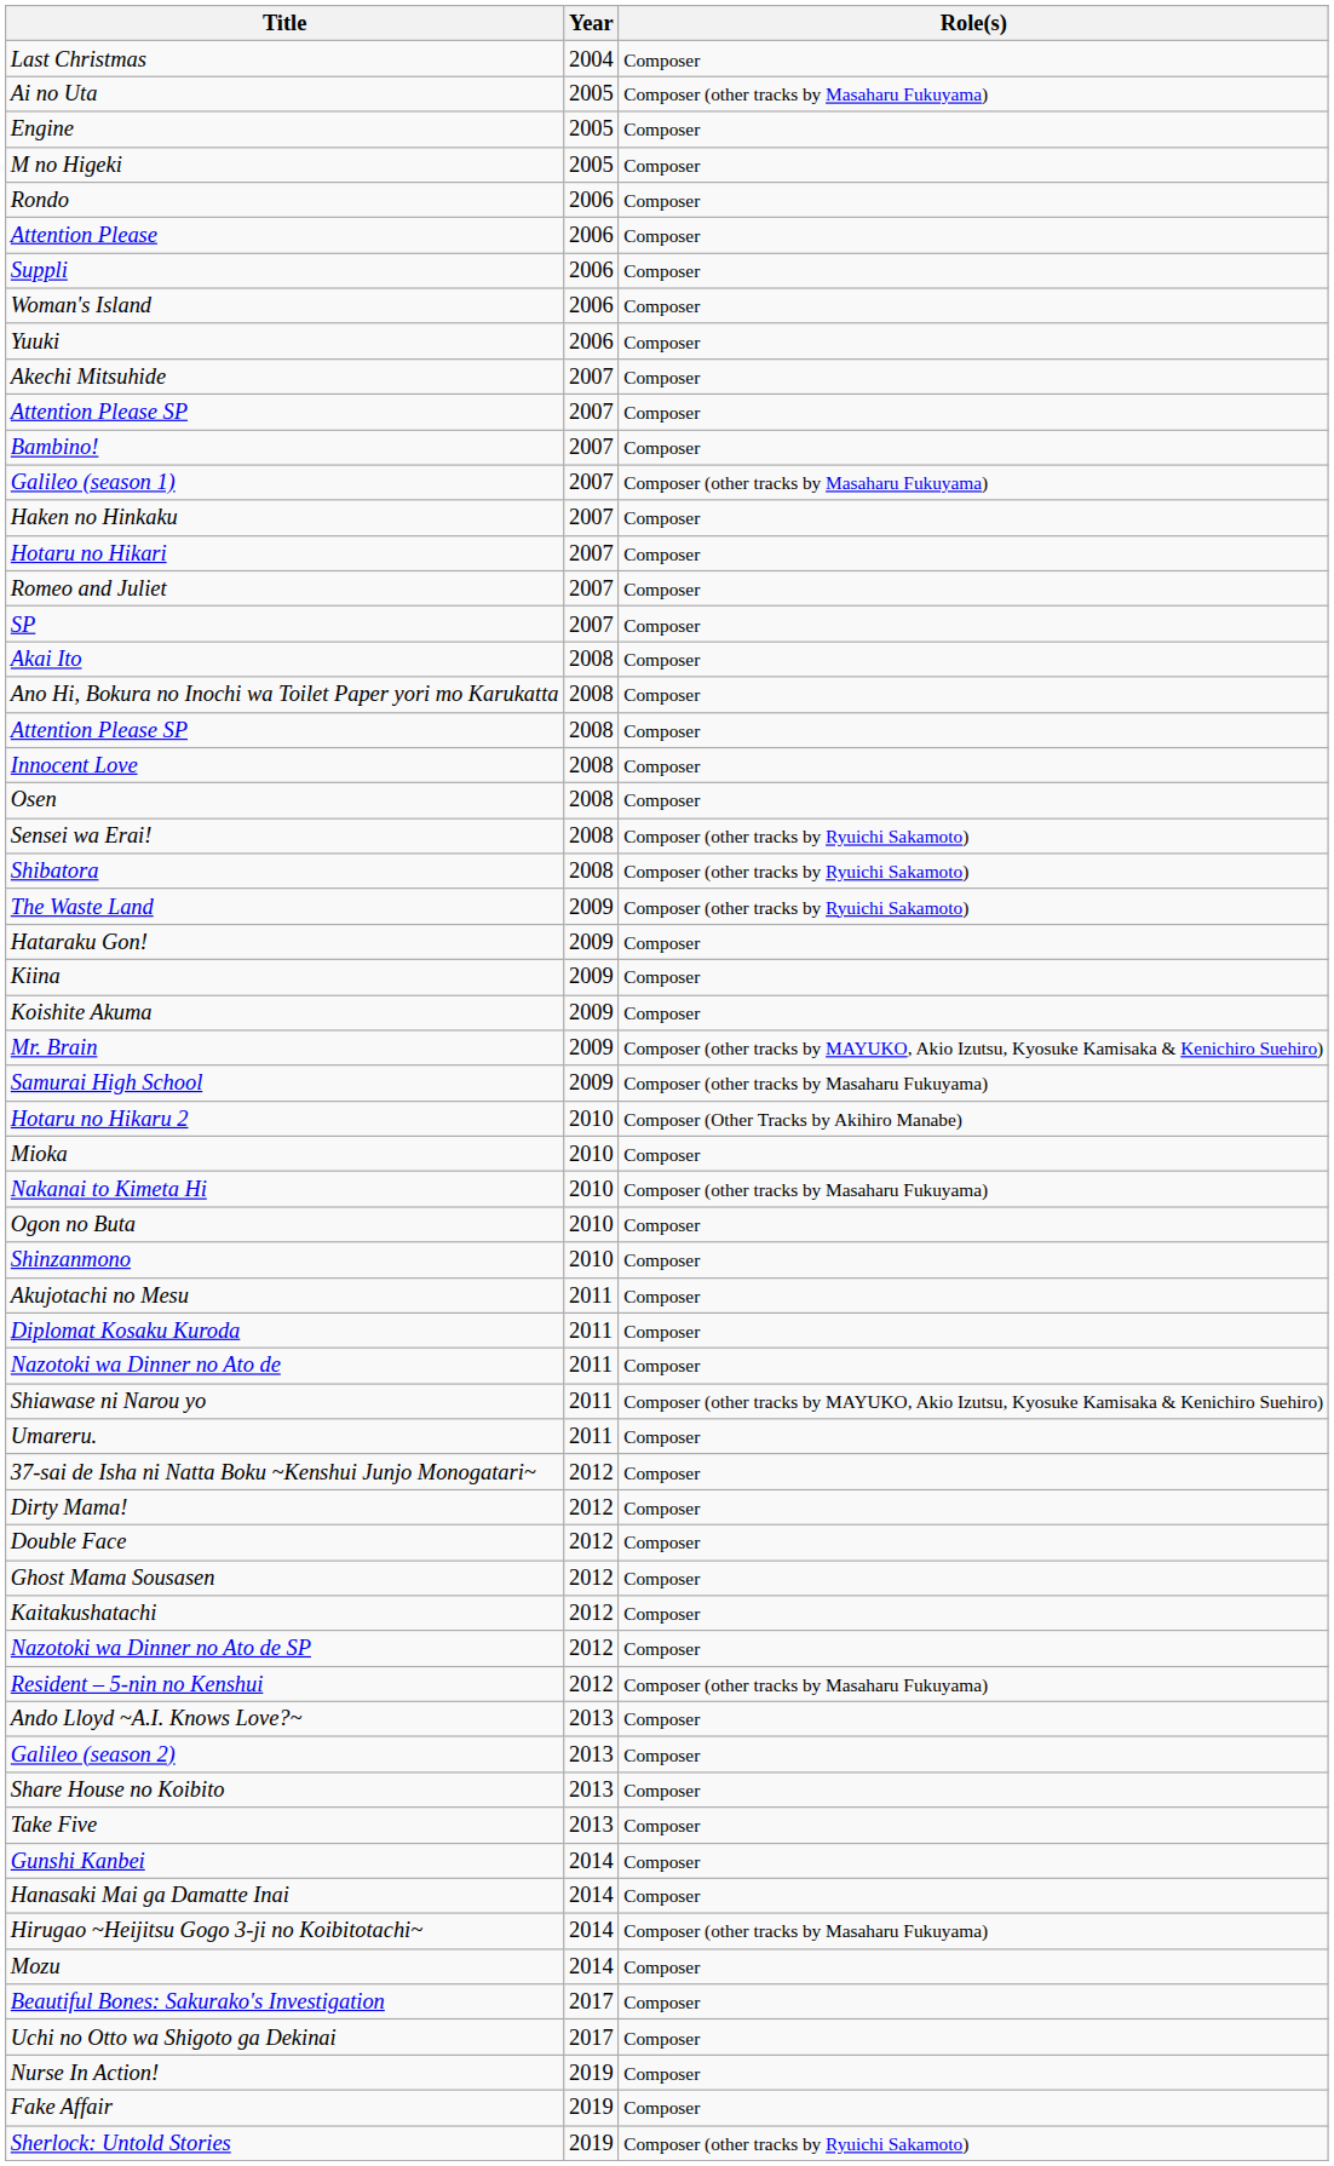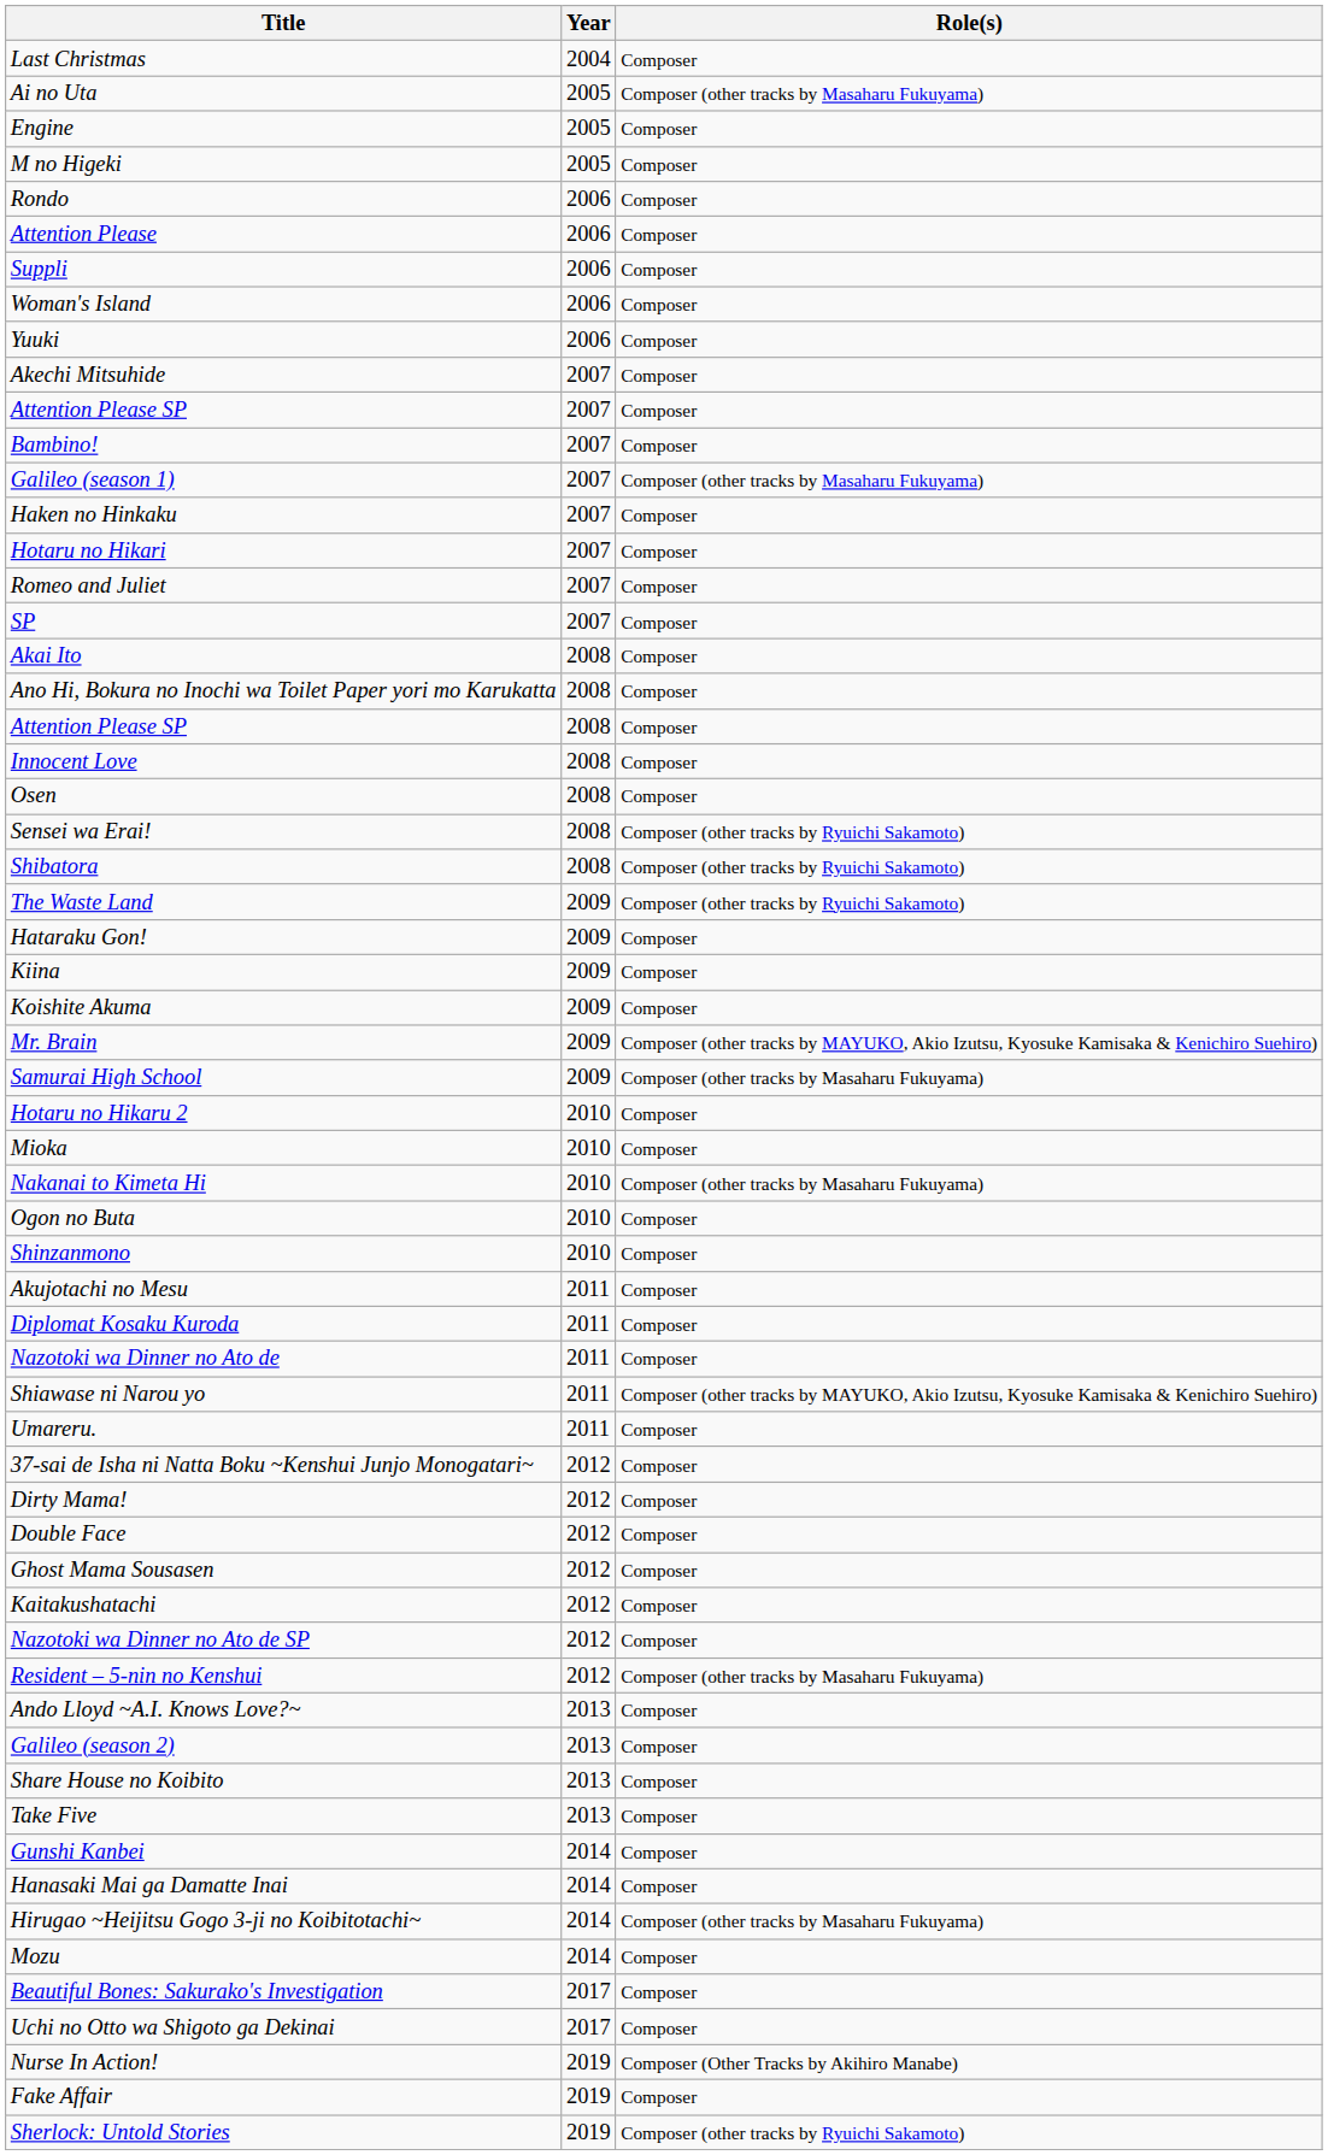Hotaru no Hikaru 2 | Role(s): Composer (Other Tracks by Akihiro Manabe) -> Composer
Nurse In Action! | Role(s): Composer -> Composer (Other Tracks by Akihiro Manabe)
